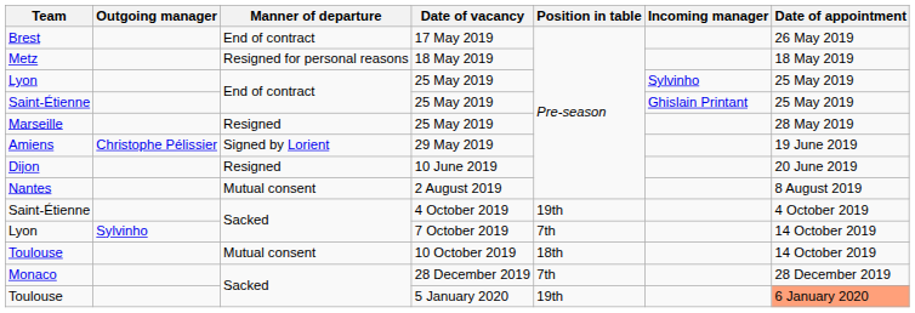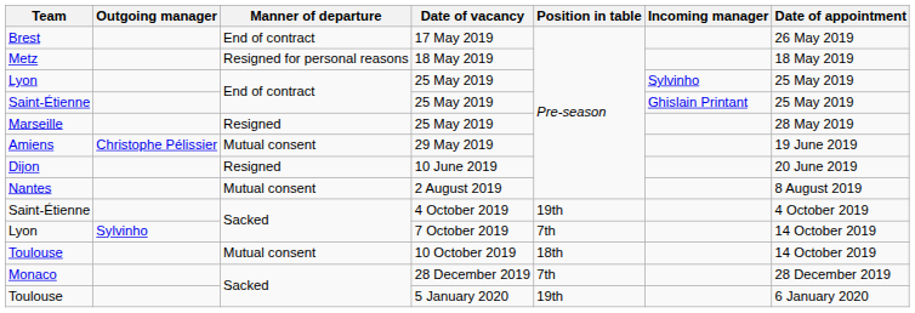29 May 2019 | Manner of departure: Signed by Lorient -> Mutual consent
5 January 2020 | Date of appointment: lightsalmon background -> no background
